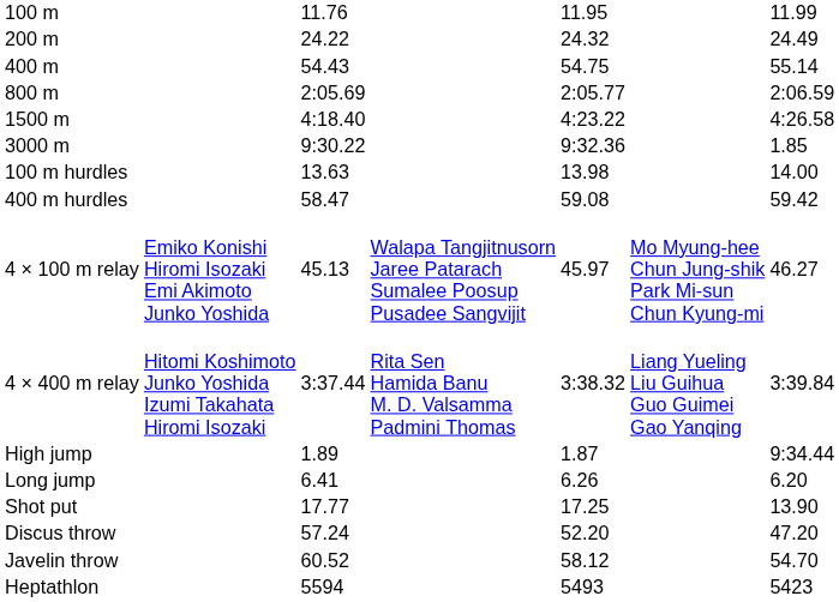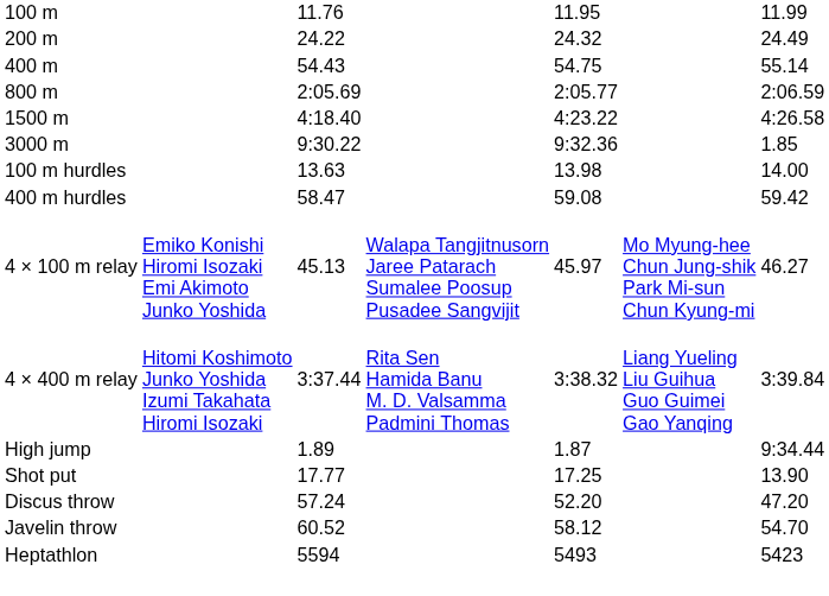- row: Long jump | 6.41 | 6.26 | 6.20
